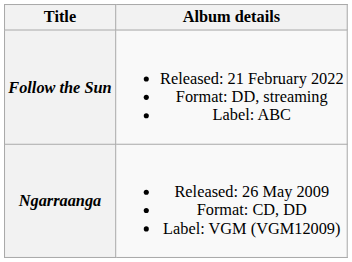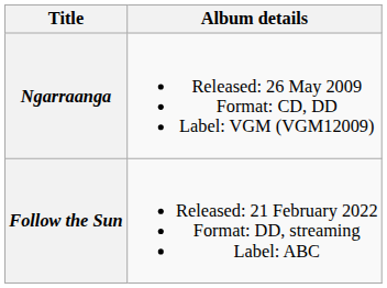rows swapped: Ngarraanga <-> Follow the Sun
